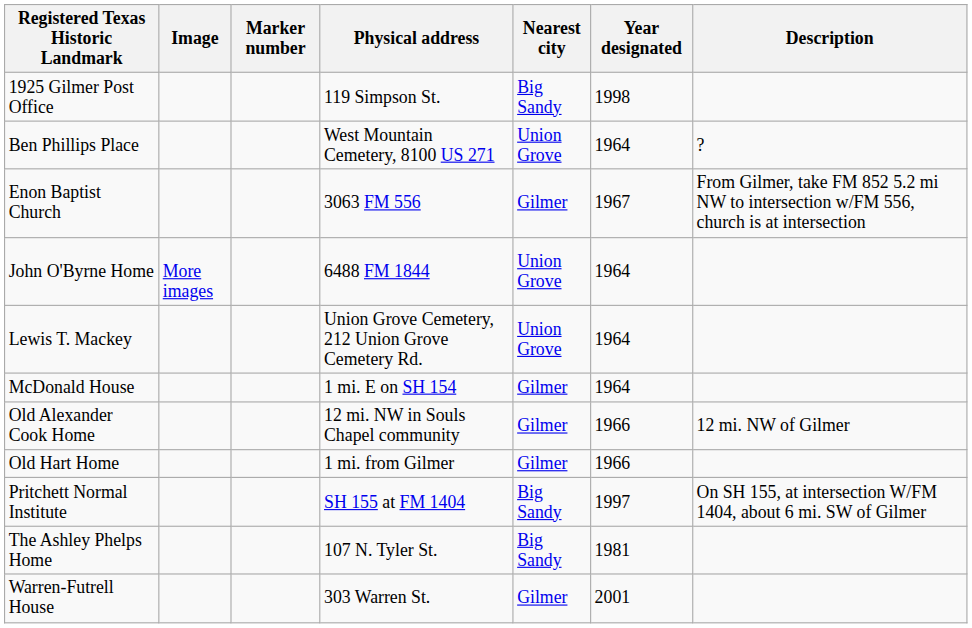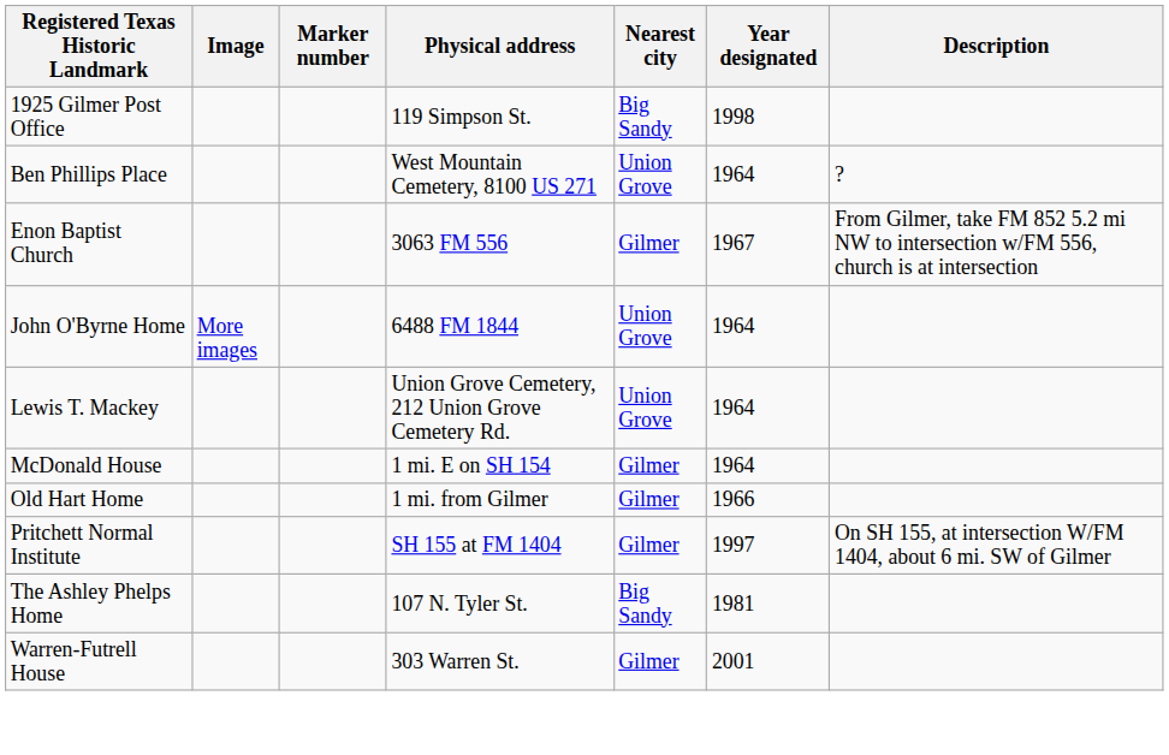- row: Old Alexander Cook Home | 12 mi. NW in Souls Chapel community | Gilmer | 1966 | 12 mi. NW of Gilmer
Pritchett Normal Institute | Nearest city: Big Sandy -> Gilmer
